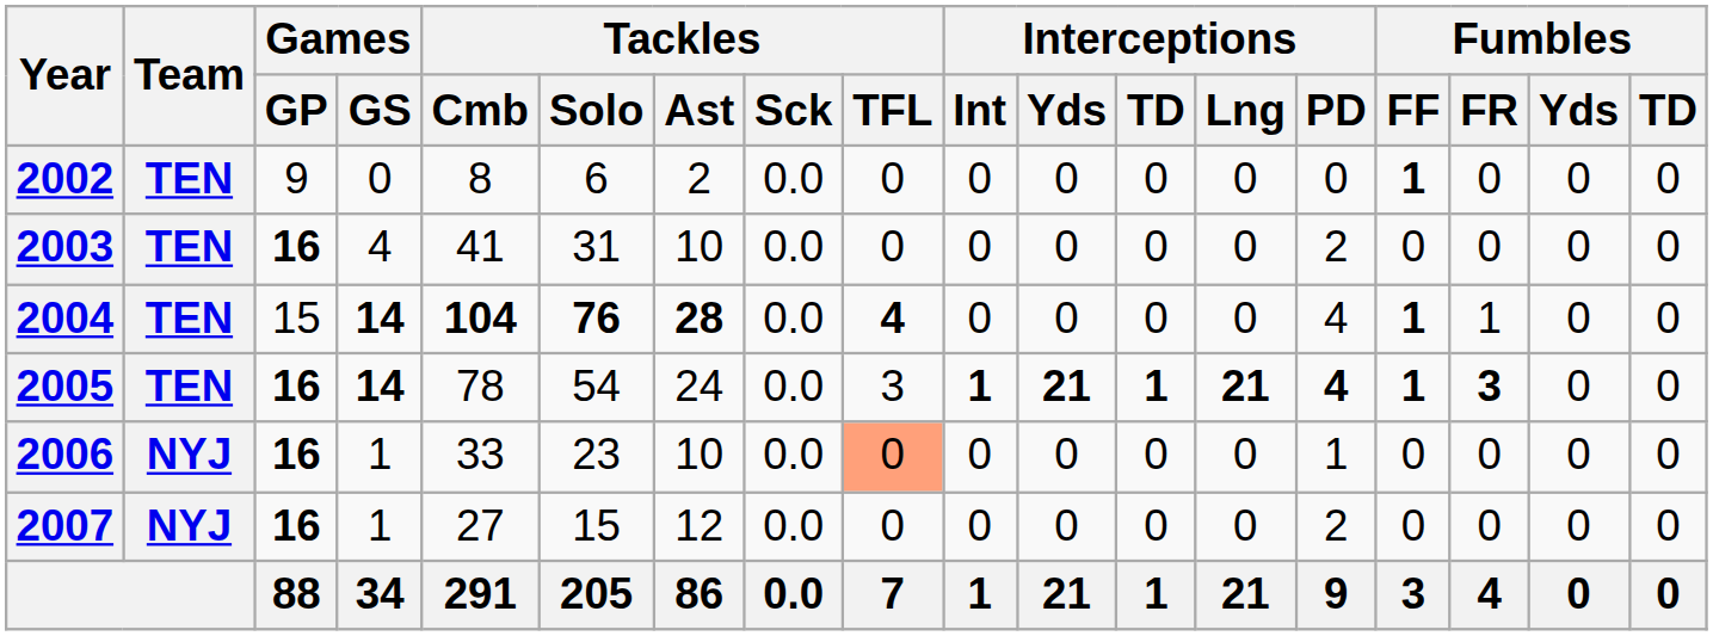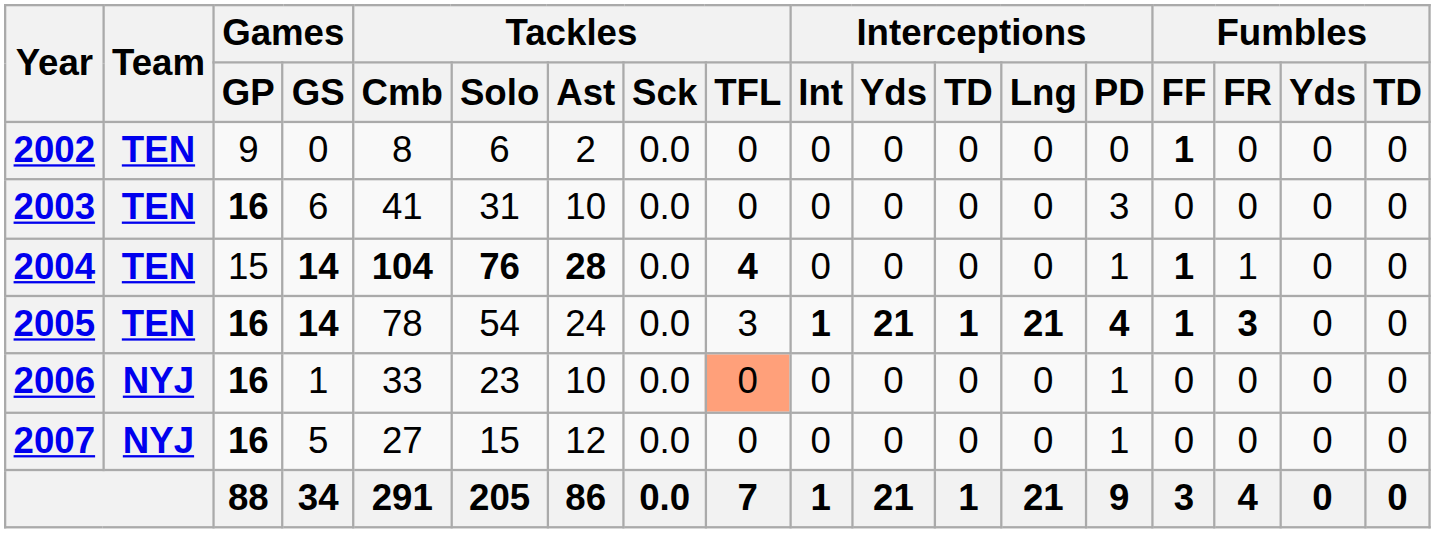2003 | Games / GS: 4 -> 6
2003 | Interceptions / PD: 2 -> 3
2004 | Interceptions / PD: 4 -> 1
2007 | Games / GS: 1 -> 5
2007 | Interceptions / PD: 2 -> 1
